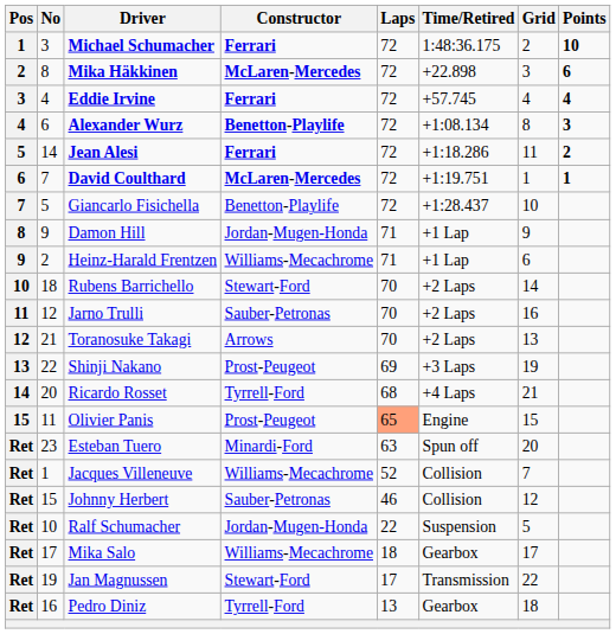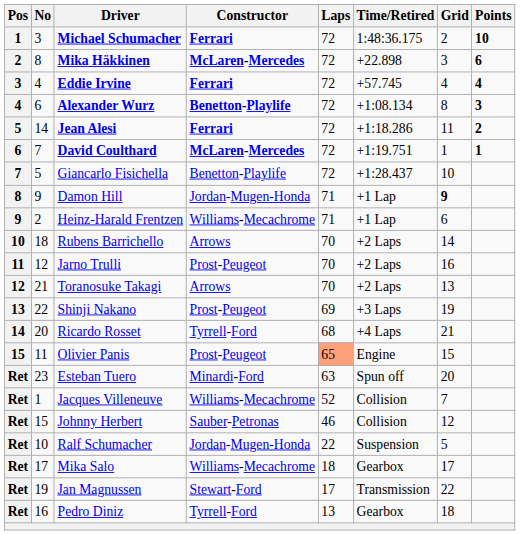Damon Hill | Grid: normal -> bold
Rubens Barrichello | Constructor: Stewart-Ford -> Arrows
Jarno Trulli | Constructor: Sauber-Petronas -> Prost-Peugeot
